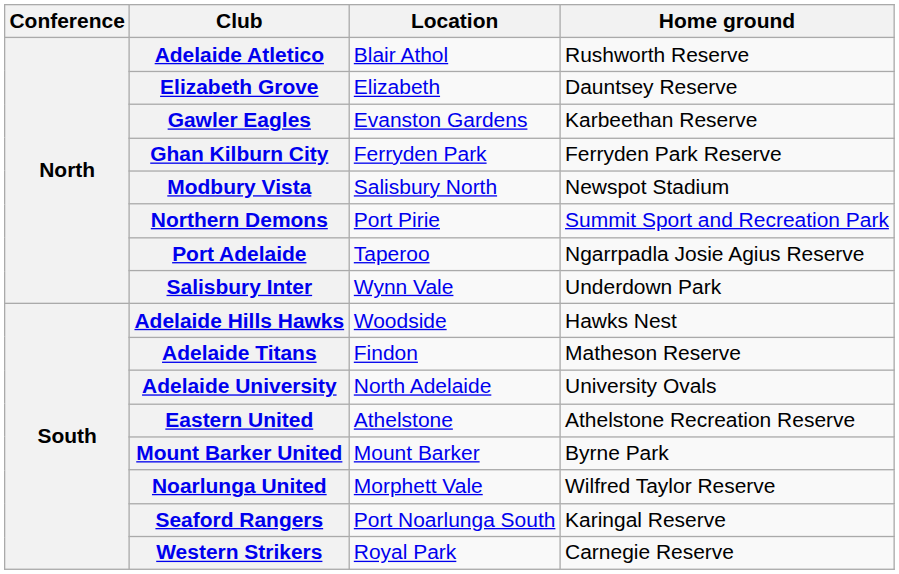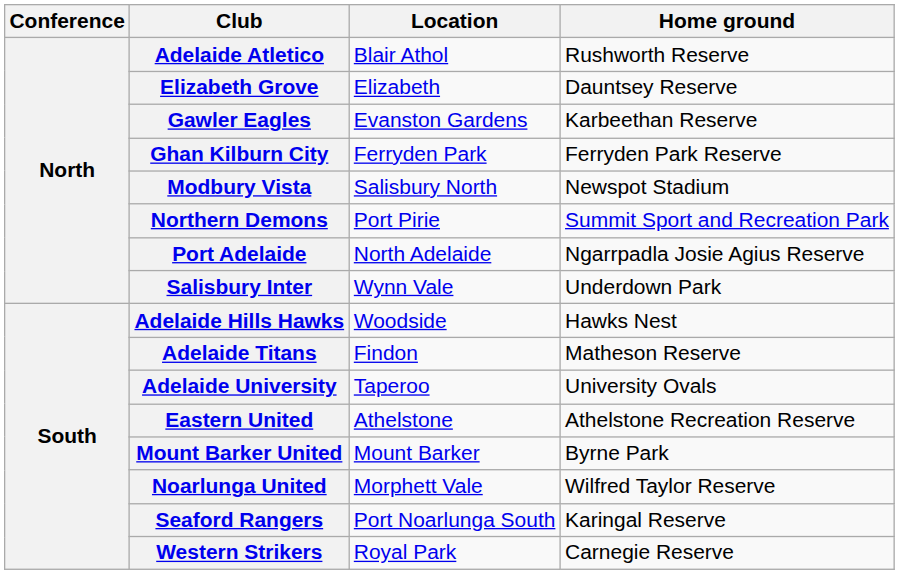Port Adelaide | Location: Taperoo -> North Adelaide
Adelaide University | Location: North Adelaide -> Taperoo
